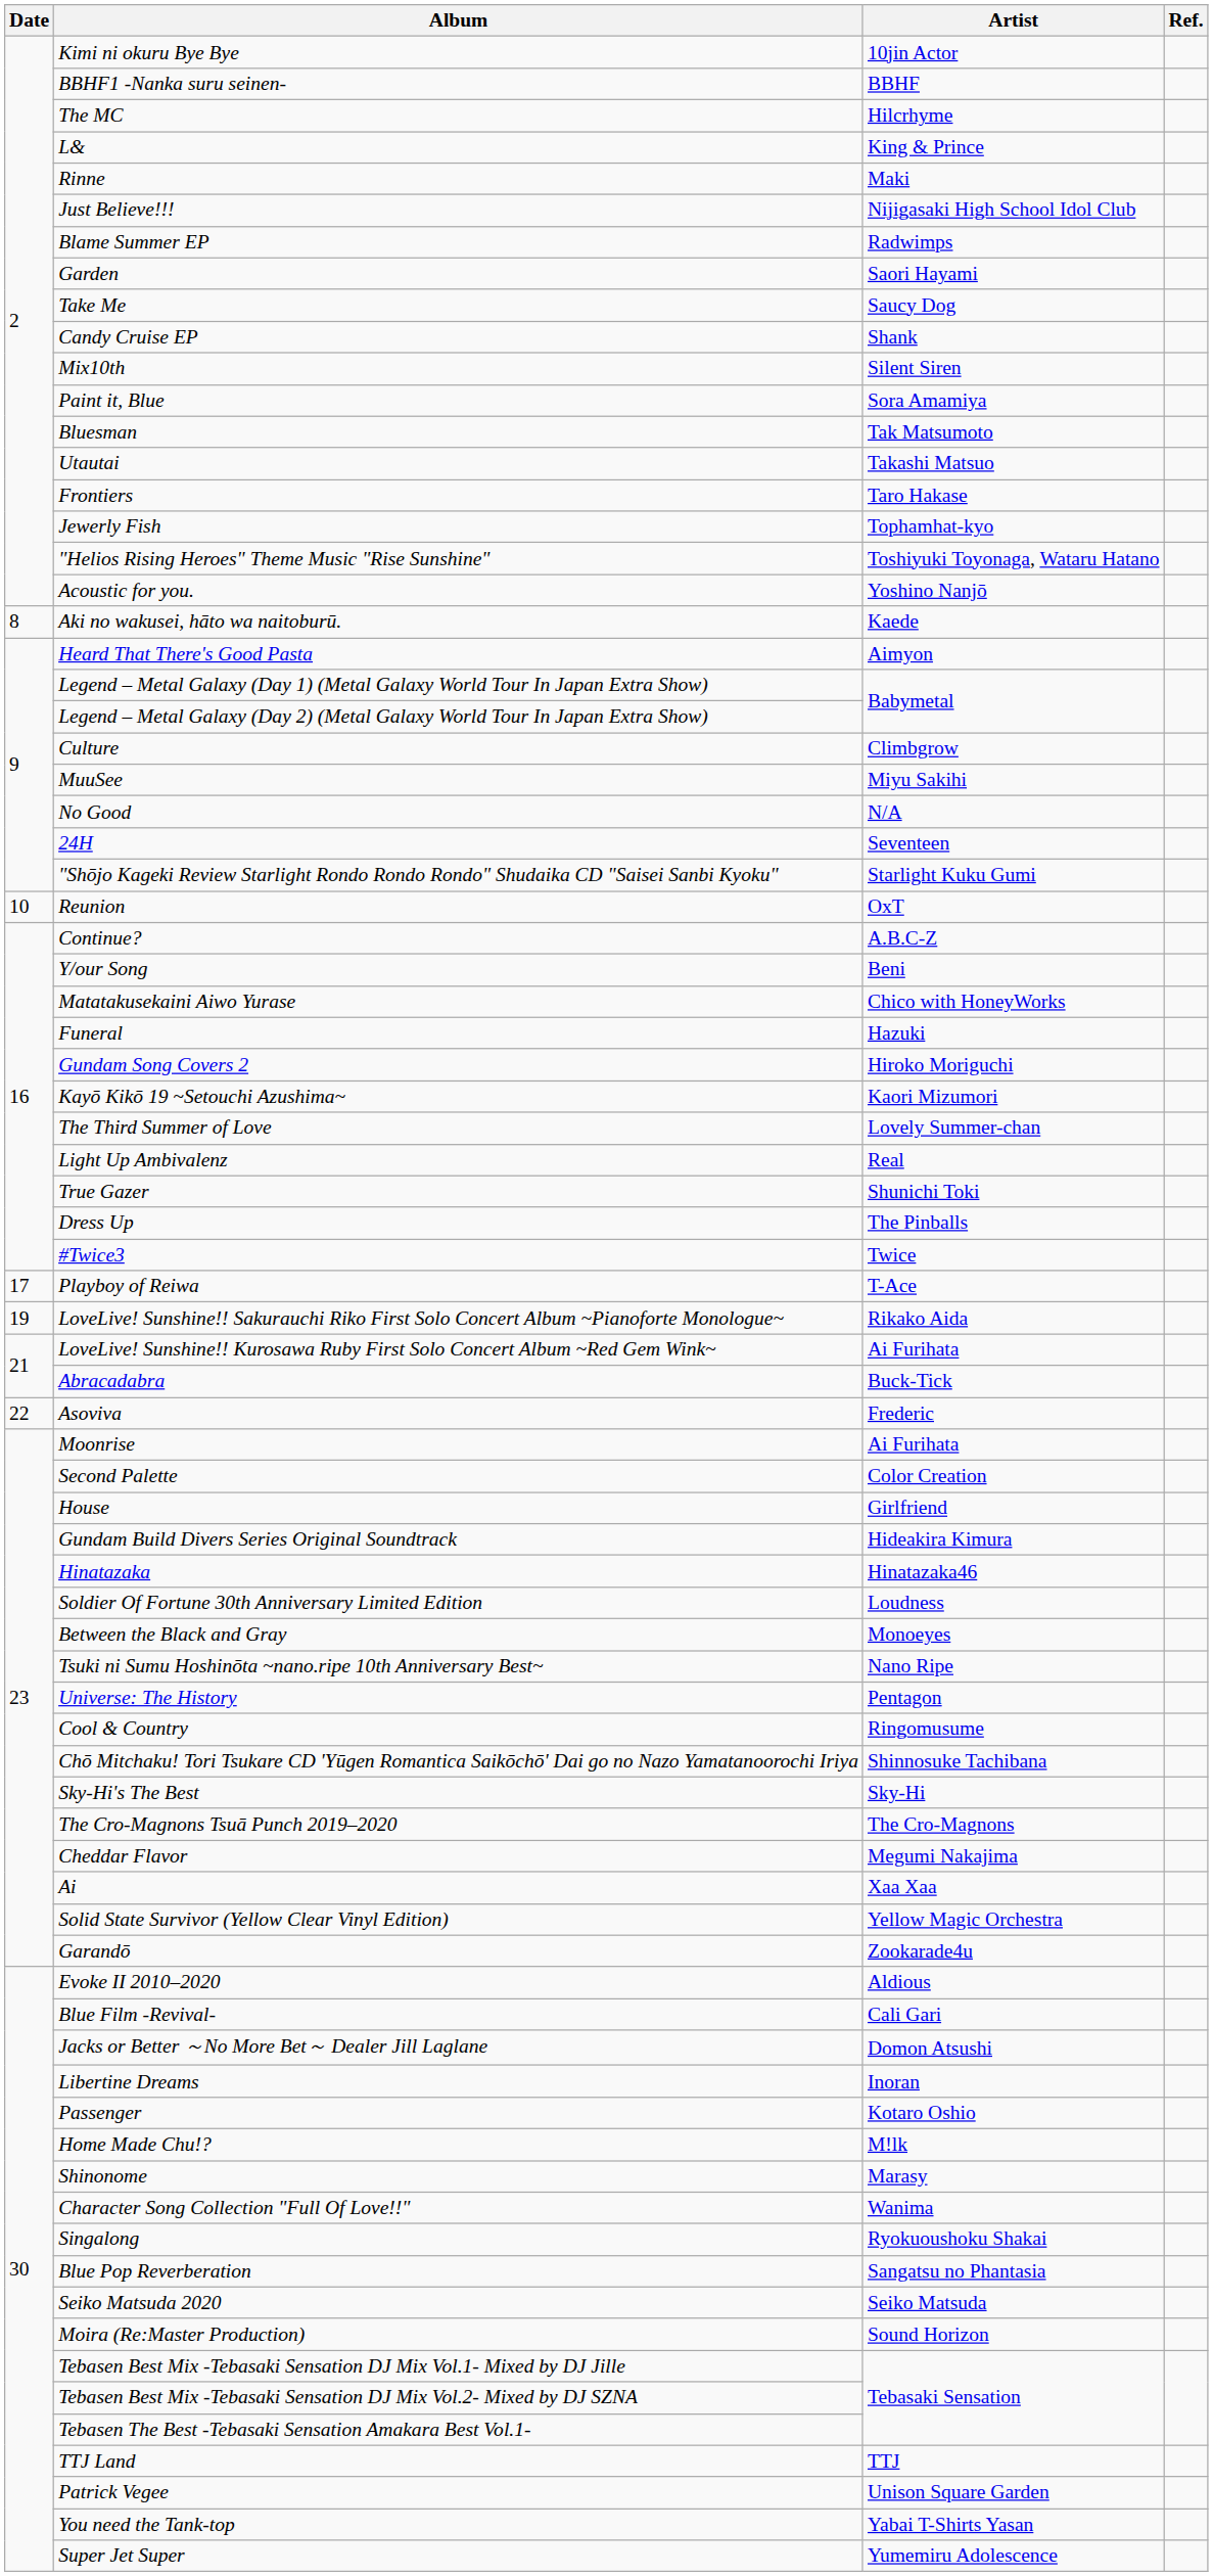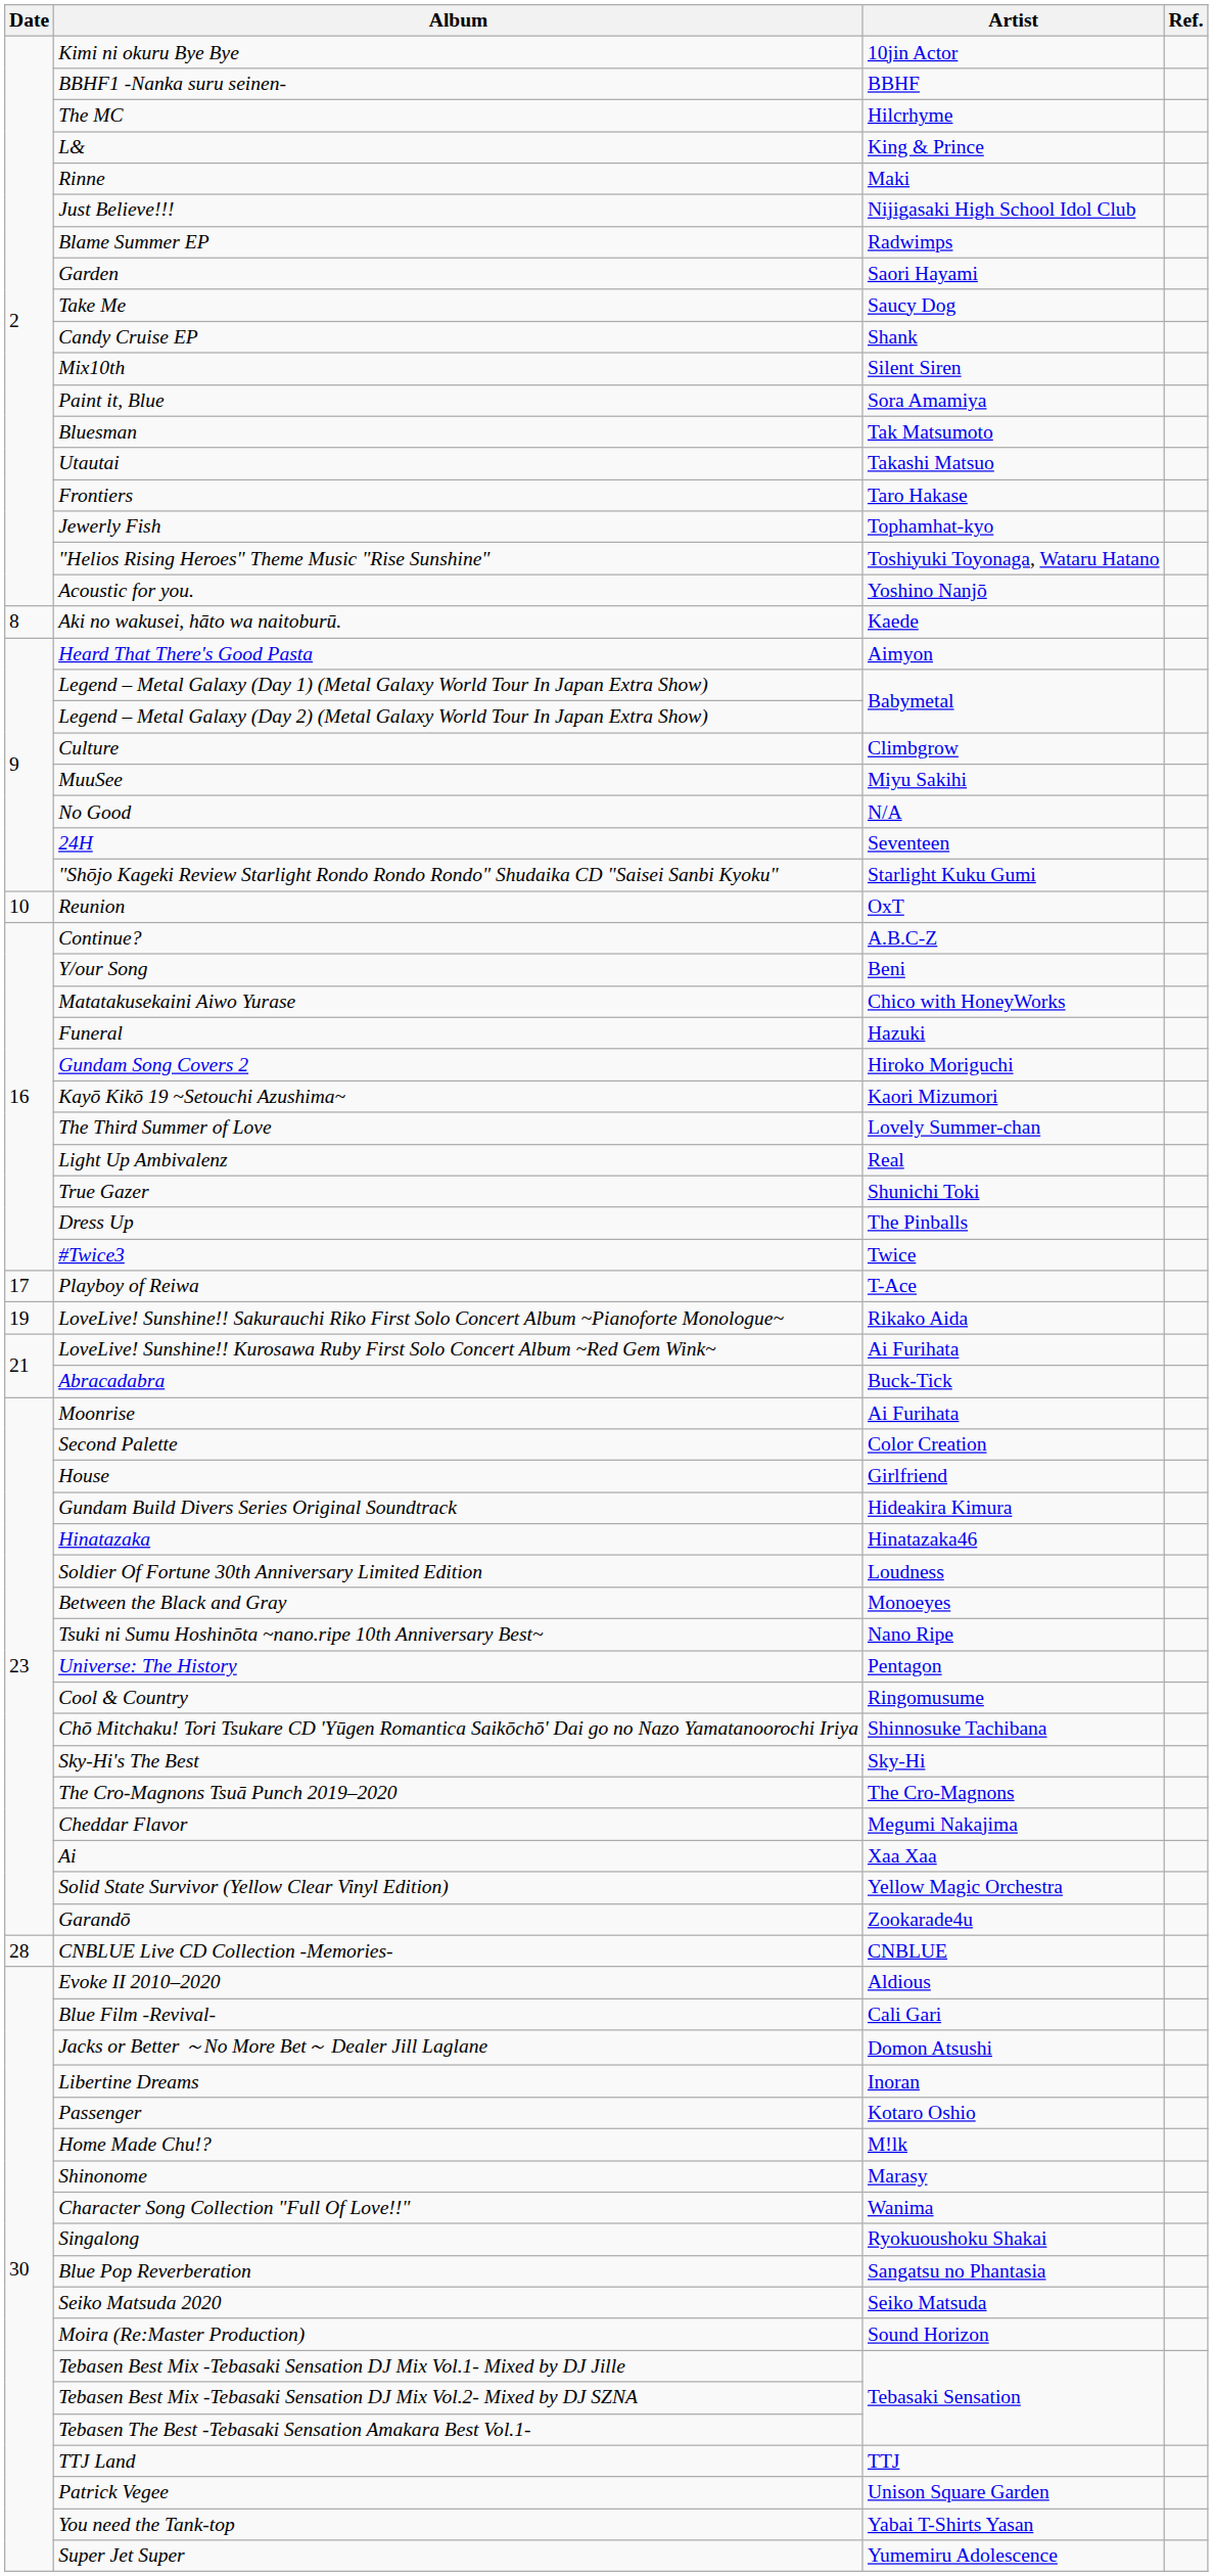- row: 22 | Asoviva | Frederic
+ row: 28 | CNBLUE Live CD Collection -Memories- | CNBLUE
